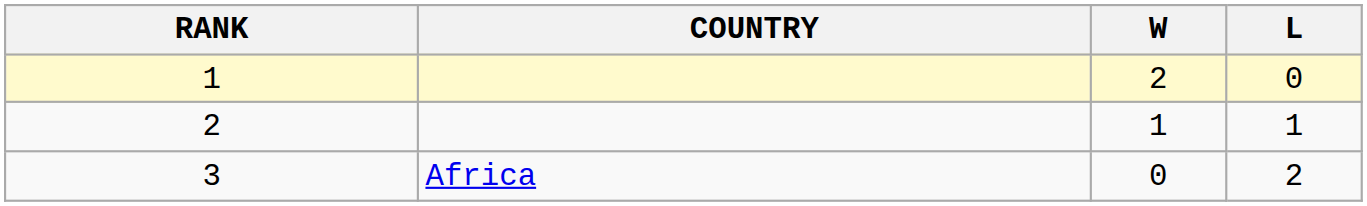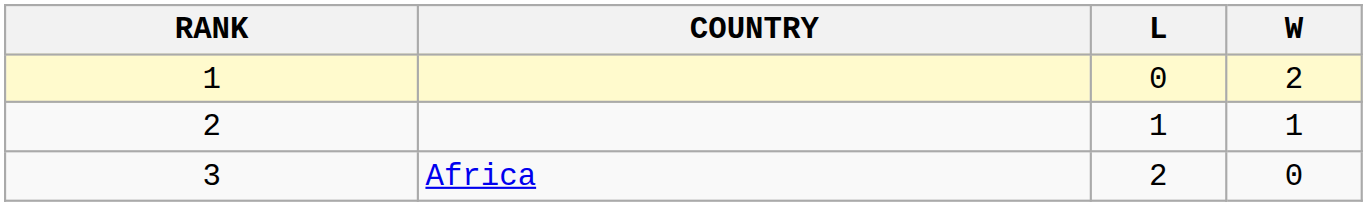columns swapped: W <-> L
